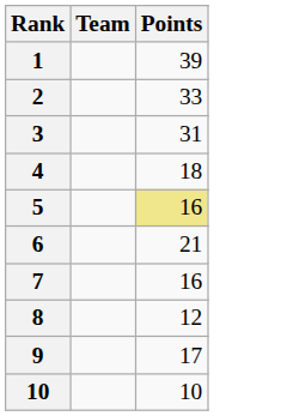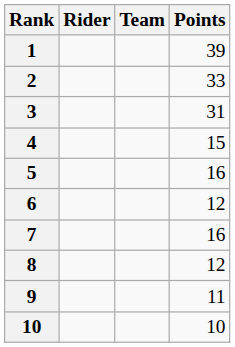+ column: Rider
4 | Points: 18 -> 15
5 | Points: khaki background -> no background
6 | Points: 21 -> 12
9 | Points: 17 -> 11
